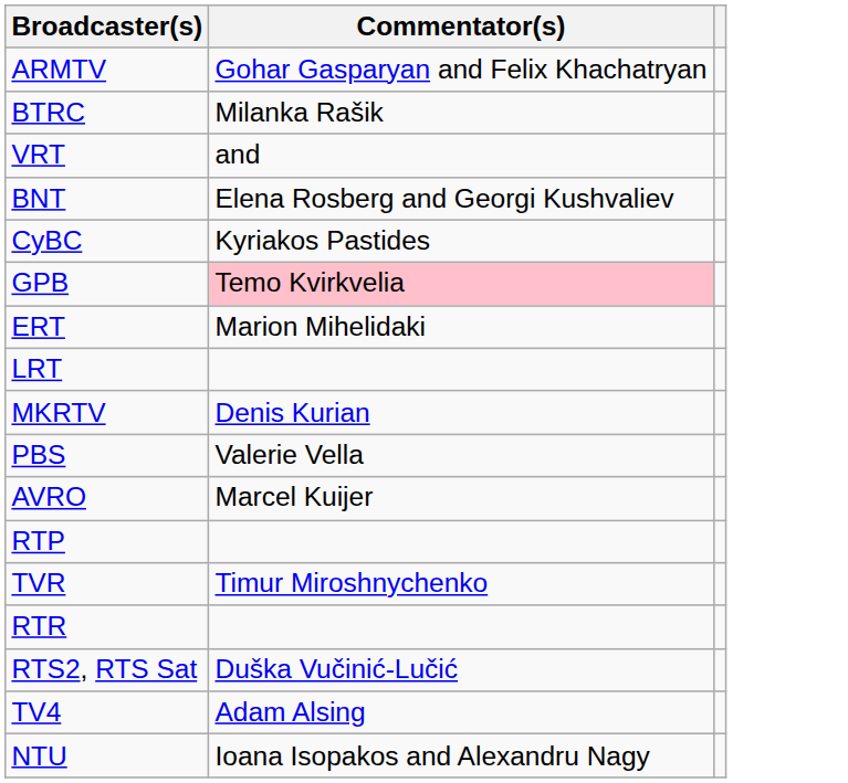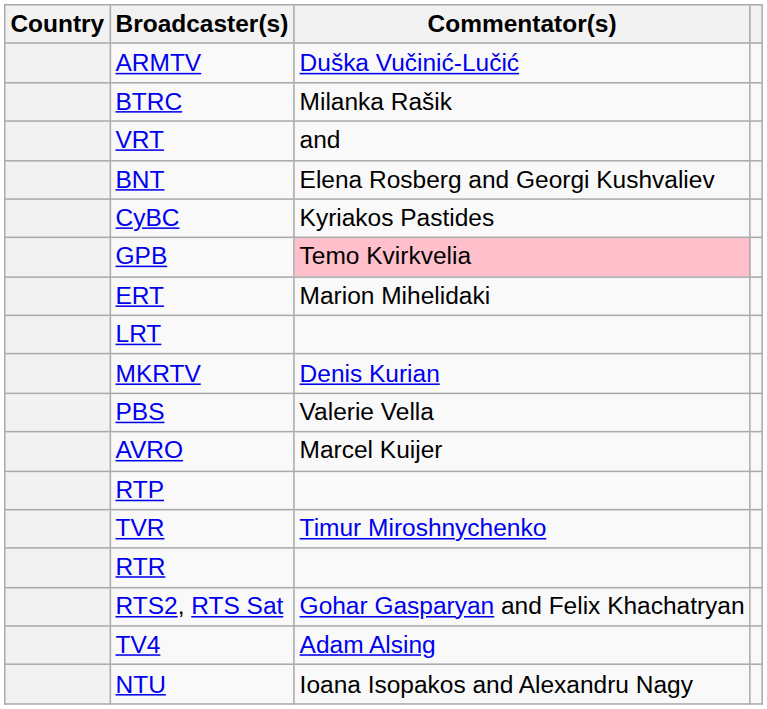+ column: Country
ARMTV | Commentator(s): Gohar Gasparyan and Felix Khachatryan -> Duška Vučinić-Lučić
RTS2, RTS Sat | Commentator(s): Duška Vučinić-Lučić -> Gohar Gasparyan and Felix Khachatryan
